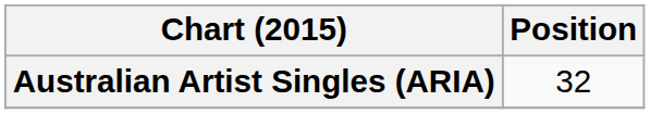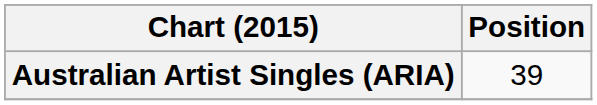Australian Artist Singles (ARIA) | Position: 32 -> 39
